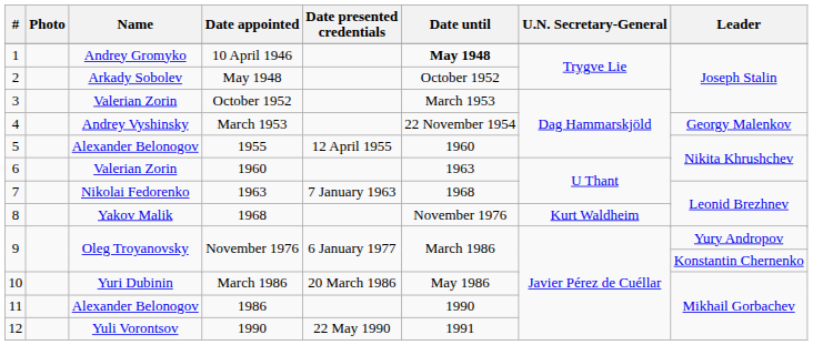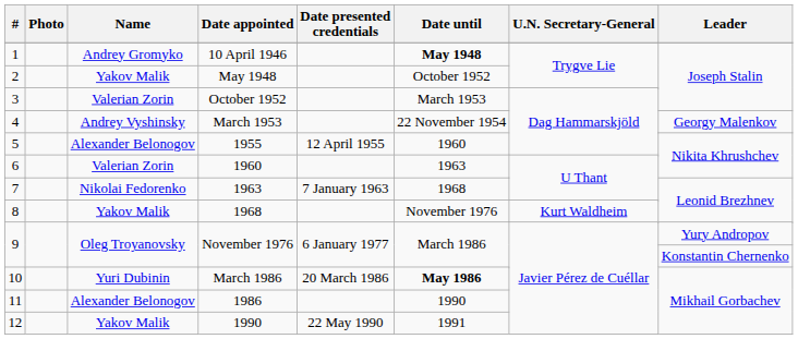2 | Name: Arkady Sobolev -> Yakov Malik
10 | Date until: normal -> bold
12 | Name: Yuli Vorontsov -> Yakov Malik
